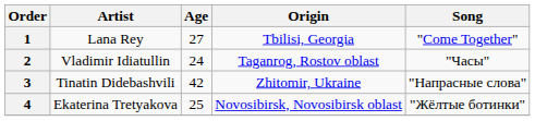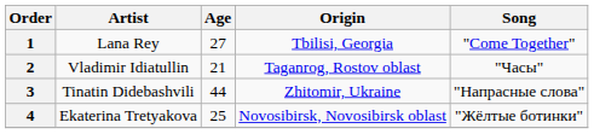2 | Age: 24 -> 21
3 | Age: 42 -> 44
